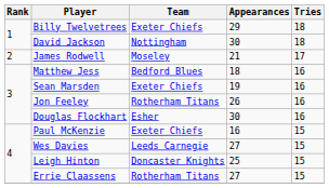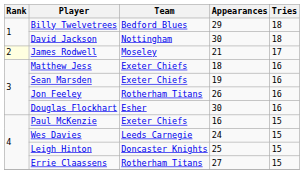Billy Twelvetrees | Team: Exeter Chiefs -> Bedford Blues
James Rodwell | Rank: no background -> lightyellow background
Matthew Jess | Team: Bedford Blues -> Exeter Chiefs
Wes Davies | Appearances: 27 -> 24
